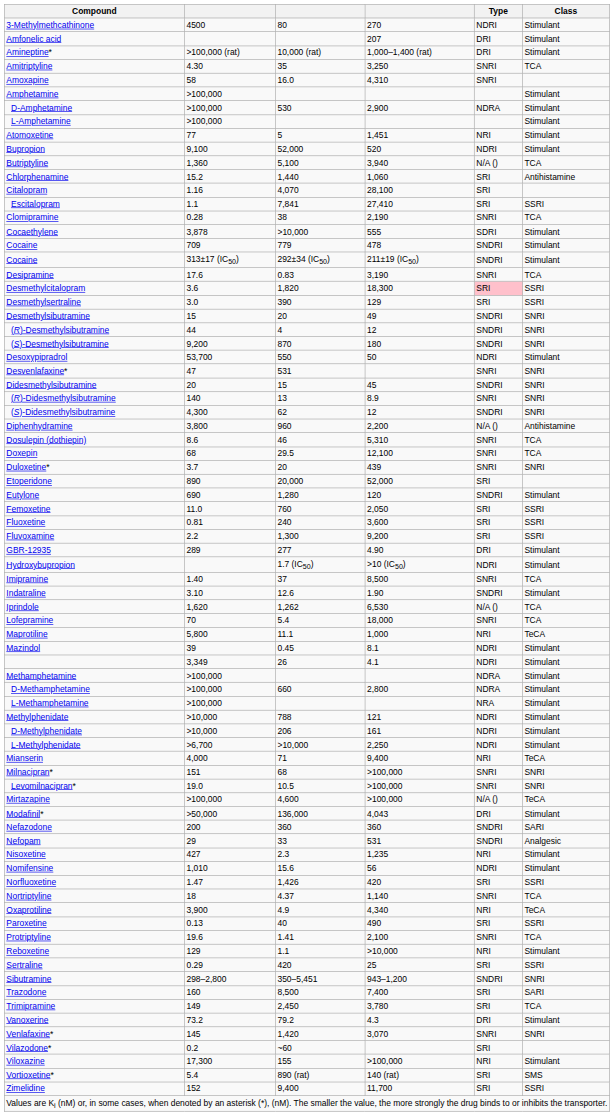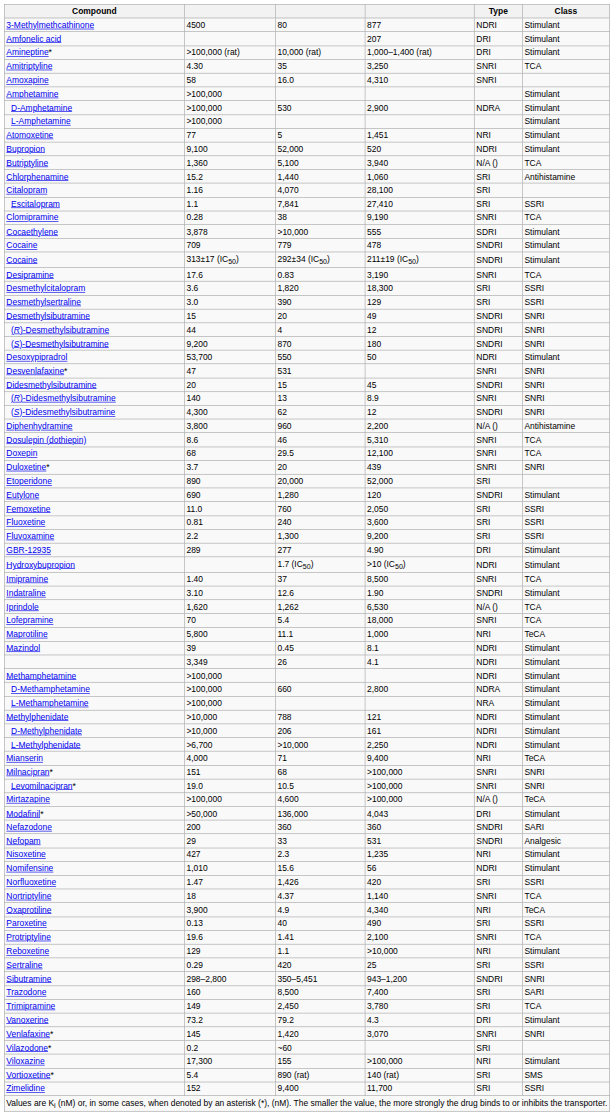3-Methylmethcathinone | column 4: 270 -> 877
Clomipramine | column 4: 2,190 -> 9,190
Desmethylcitalopram | Type: pink background -> no background
Methamphetamine | Type: NDRA -> NDRI
